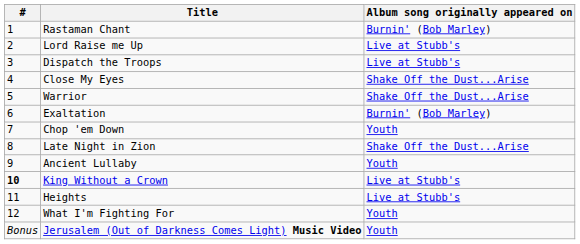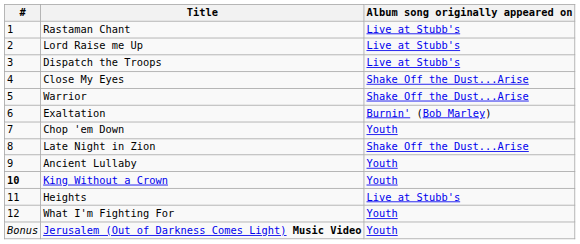Rastaman Chant | Album song originally appeared on: Burnin' (Bob Marley) -> Live at Stubb's
King Without a Crown | Album song originally appeared on: Live at Stubb's -> Youth
